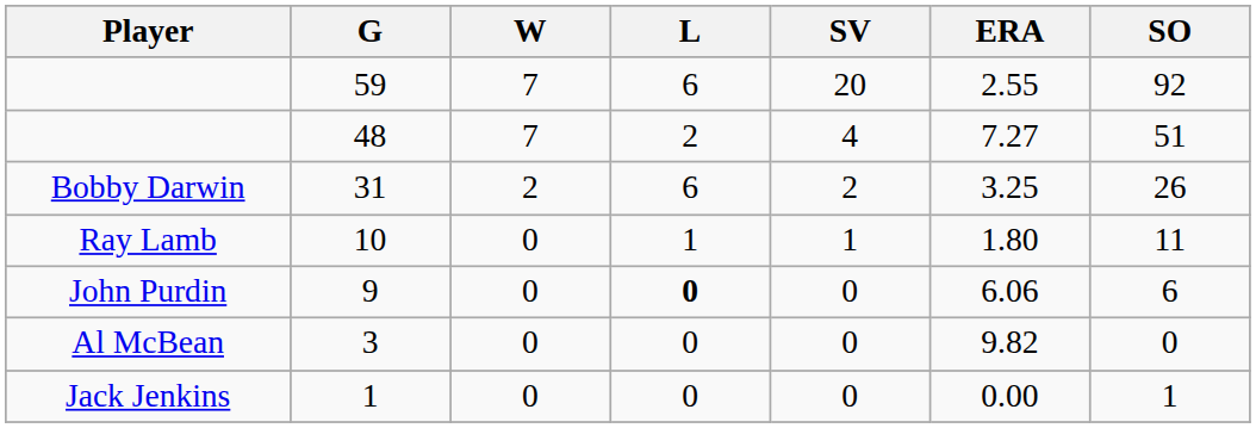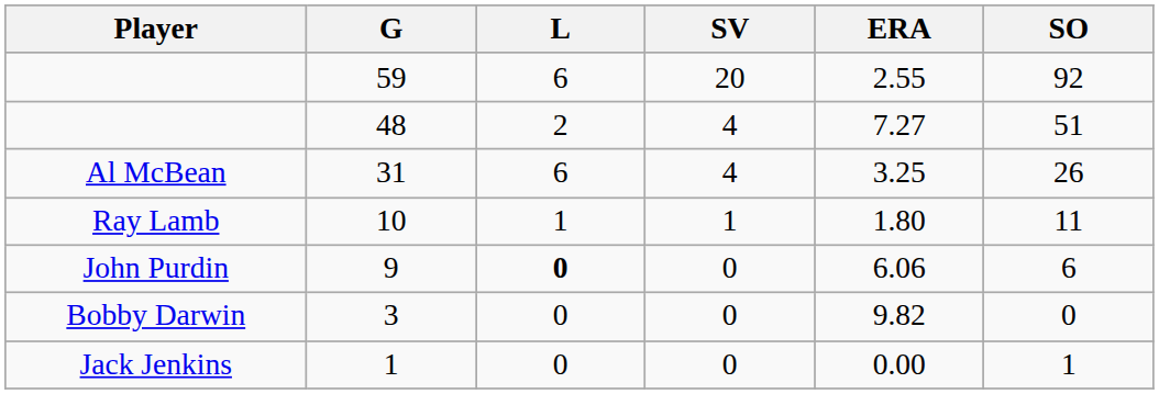- column: W | 7 | 7 | 2 | 0 | 0 | 0 | 0
31 | Player: Bobby Darwin -> Al McBean
31 | SV: 2 -> 4
3 | Player: Al McBean -> Bobby Darwin
